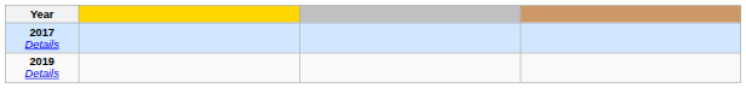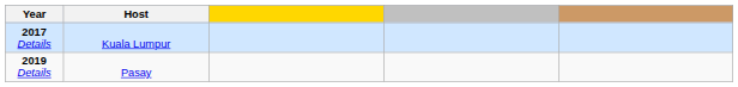+ column: Host | Kuala Lumpur | Pasay
